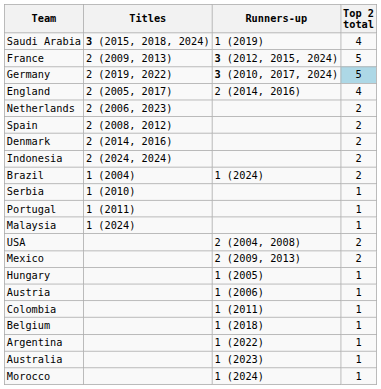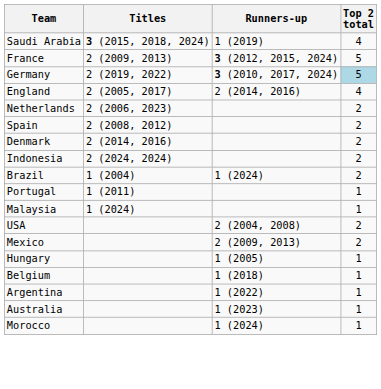- row: Serbia | 1 (2010) | 1
- row: Austria | 1 (2006) | 1
- row: Colombia | 1 (2011) | 1
